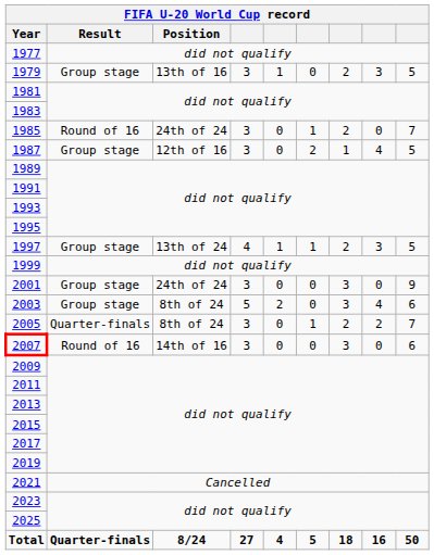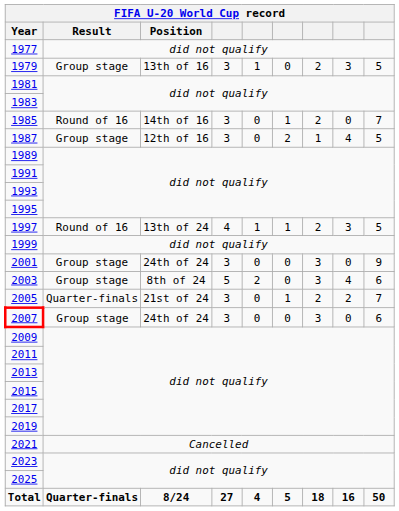1985 | Position: 24th of 24 -> 14th of 16
1997 | Result: Group stage -> Round of 16
2005 | Position: 8th of 24 -> 21st of 24
2007 | Result: Round of 16 -> Group stage
2007 | Position: 14th of 16 -> 24th of 24
